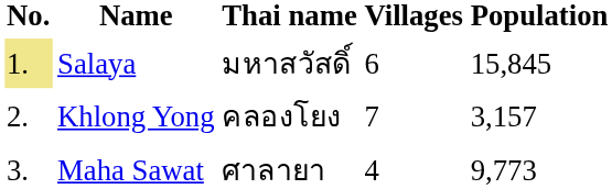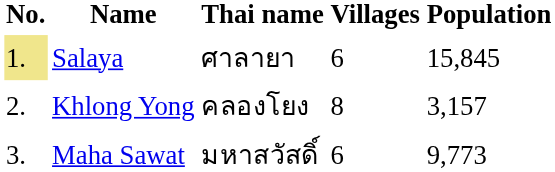Salaya | Thai name: มหาสวัสดิ์ -> ศาลายา
Khlong Yong | Villages: 7 -> 8
Maha Sawat | Thai name: ศาลายา -> มหาสวัสดิ์
Maha Sawat | Villages: 4 -> 6
